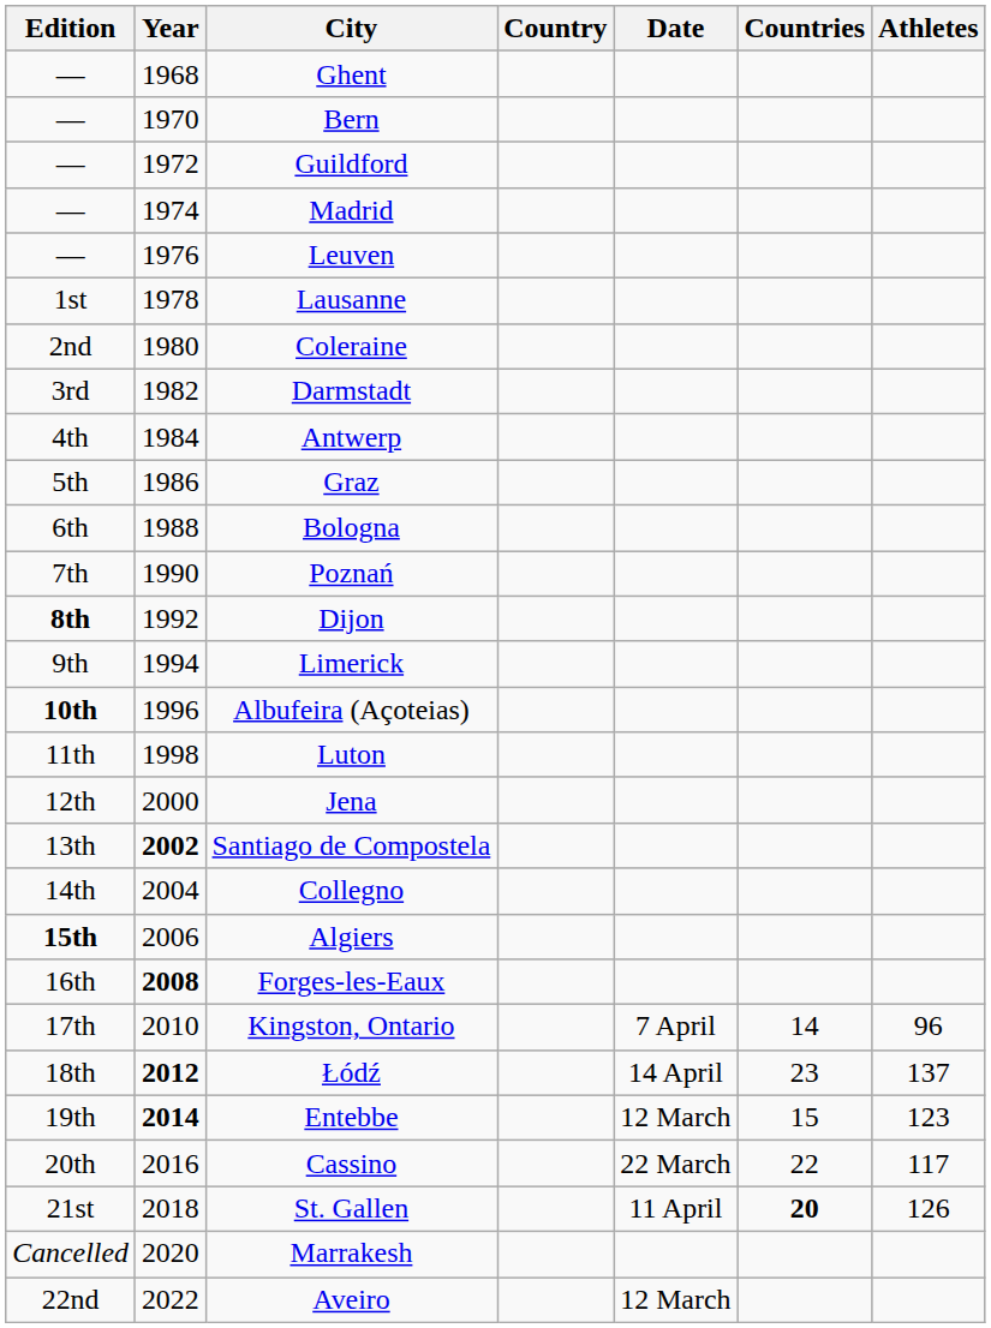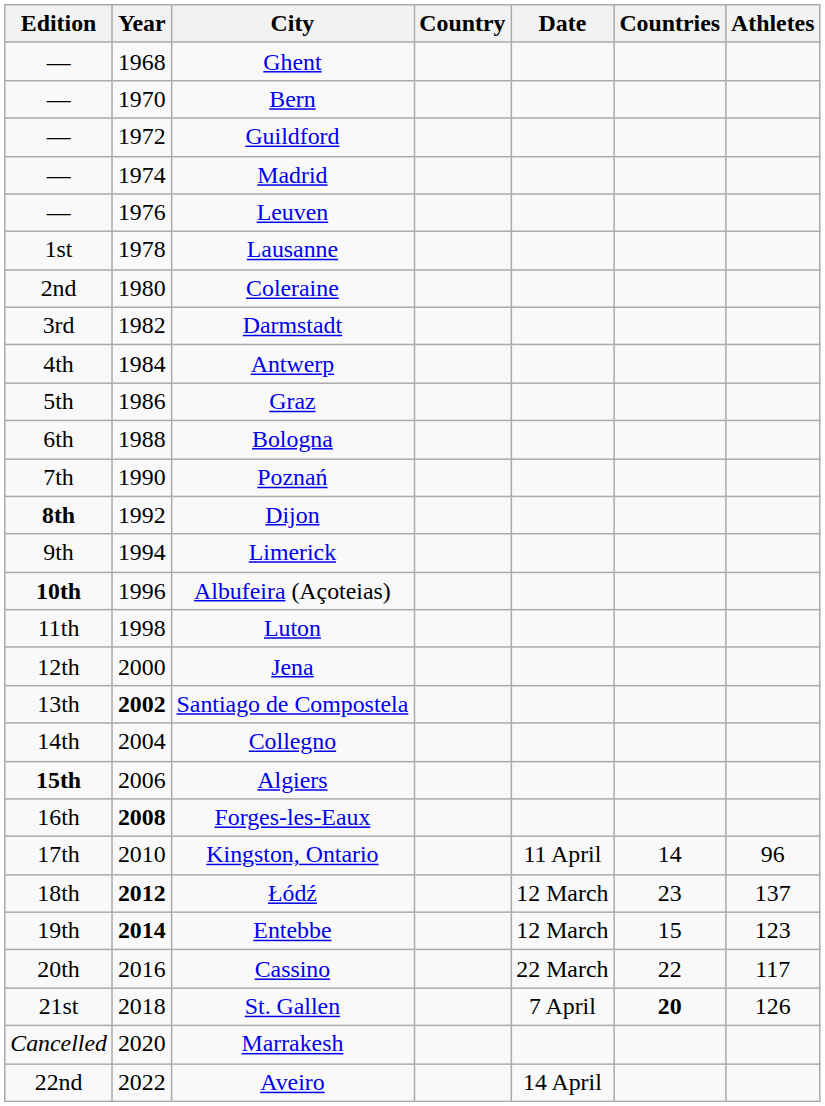Kingston, Ontario | Date: 7 April -> 11 April
Łódź | Date: 14 April -> 12 March
St. Gallen | Date: 11 April -> 7 April
Aveiro | Date: 12 March -> 14 April
